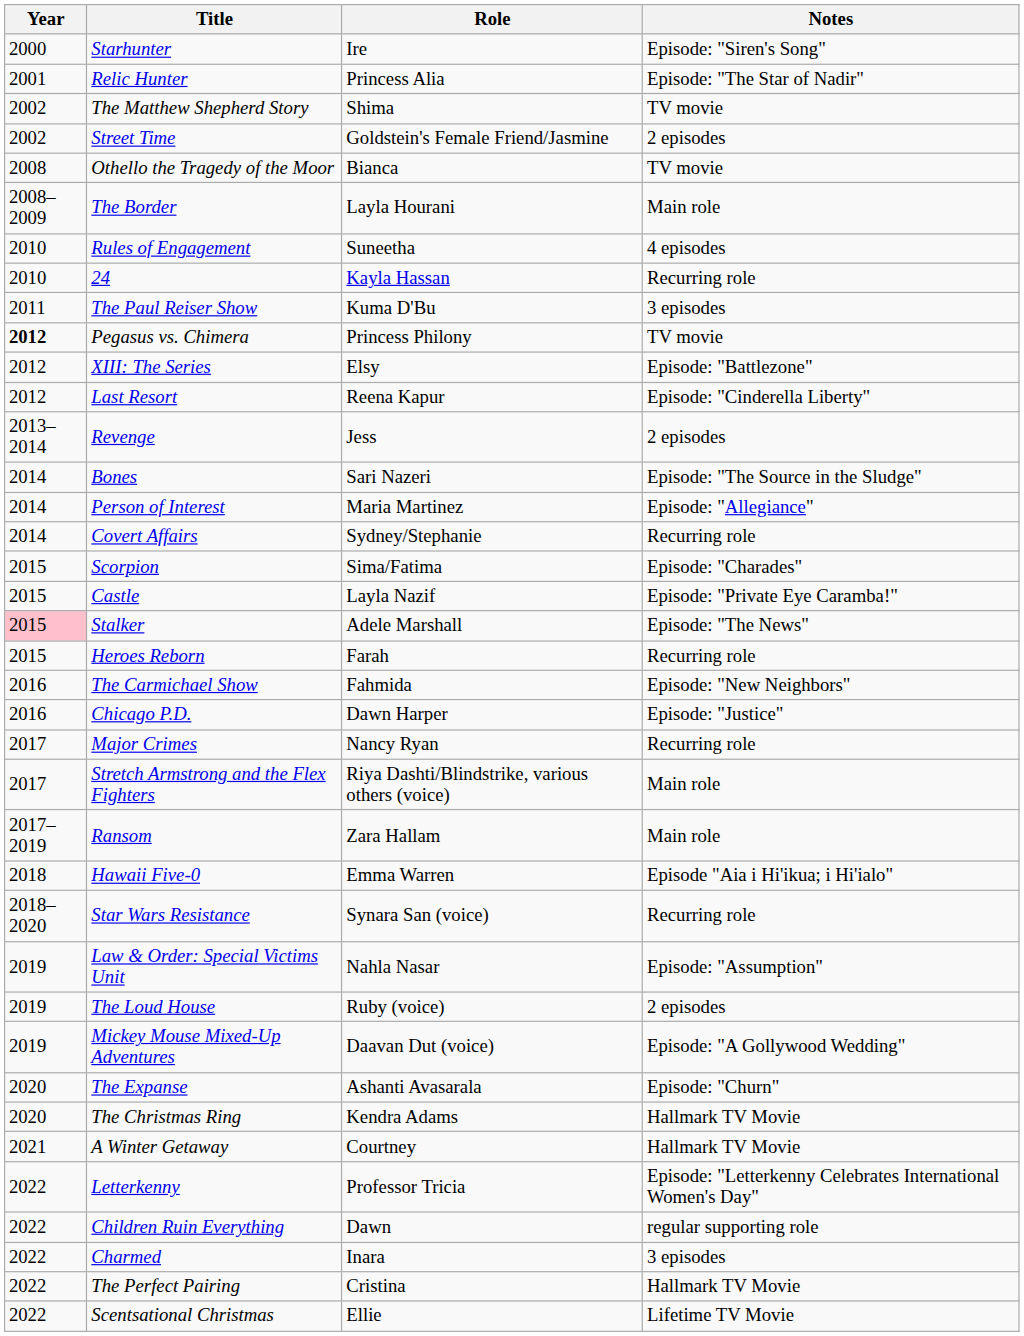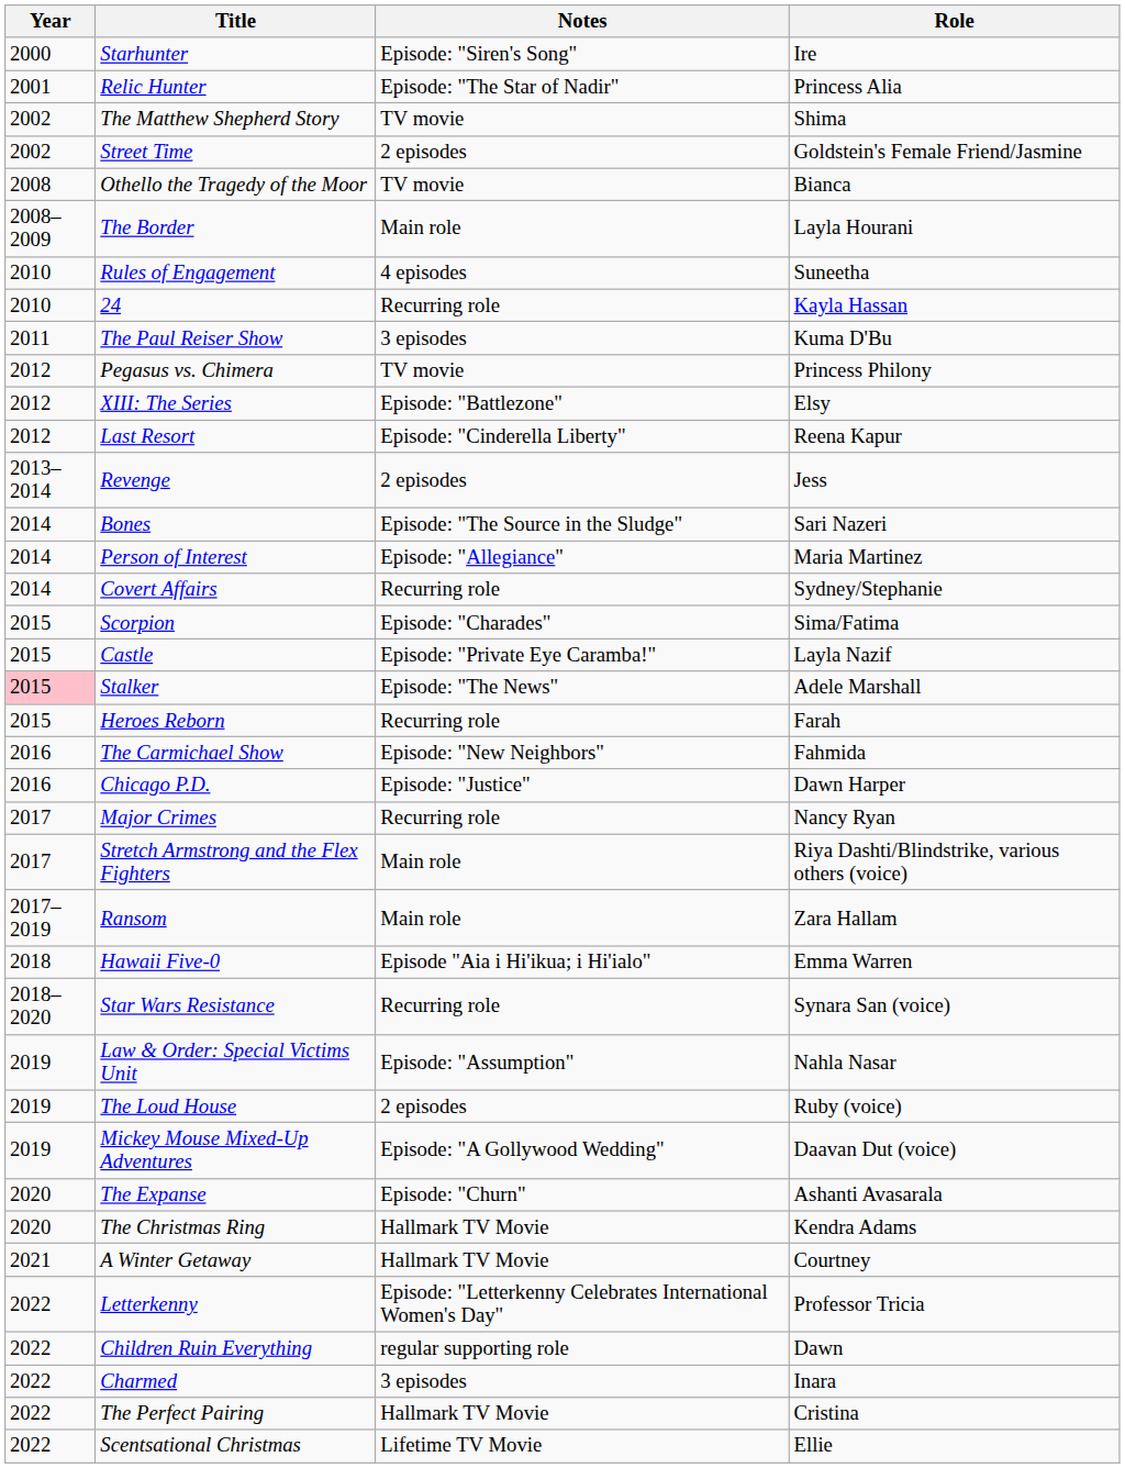columns swapped: Role <-> Notes
Pegasus vs. Chimera | Year: bold -> normal
